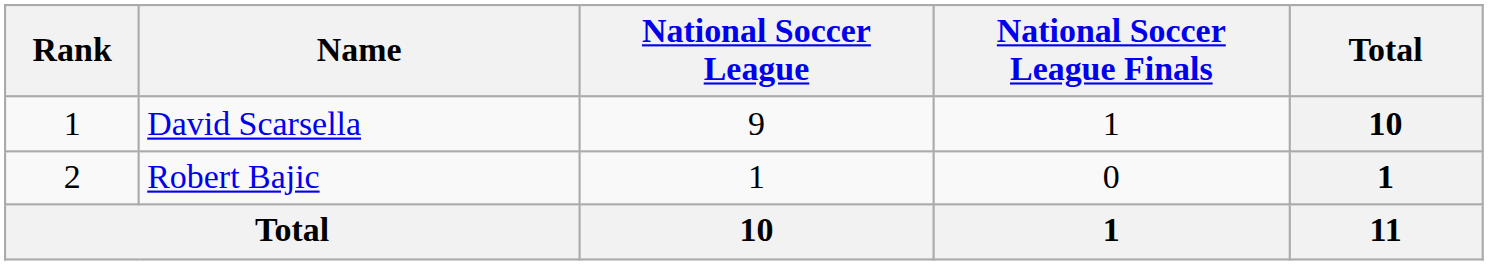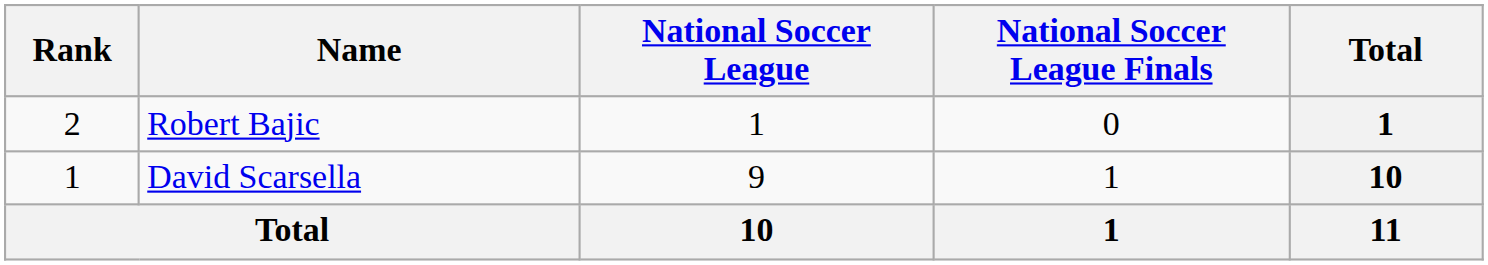rows swapped: David Scarsella <-> Robert Bajic
